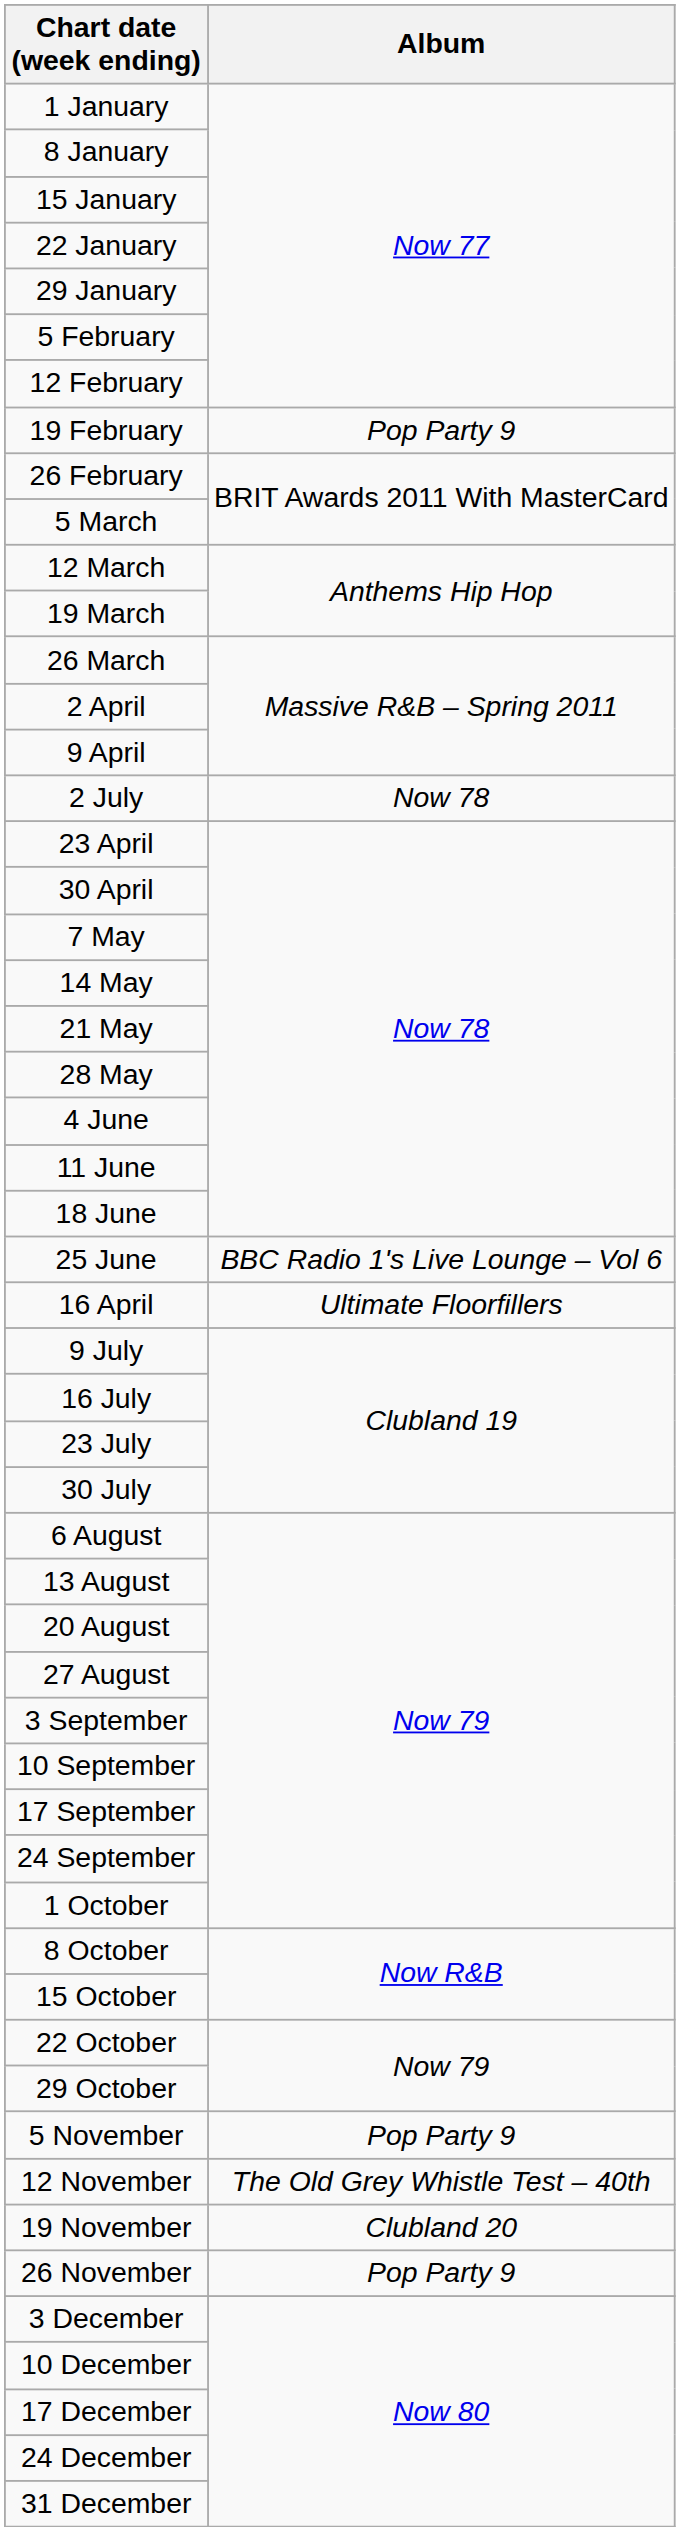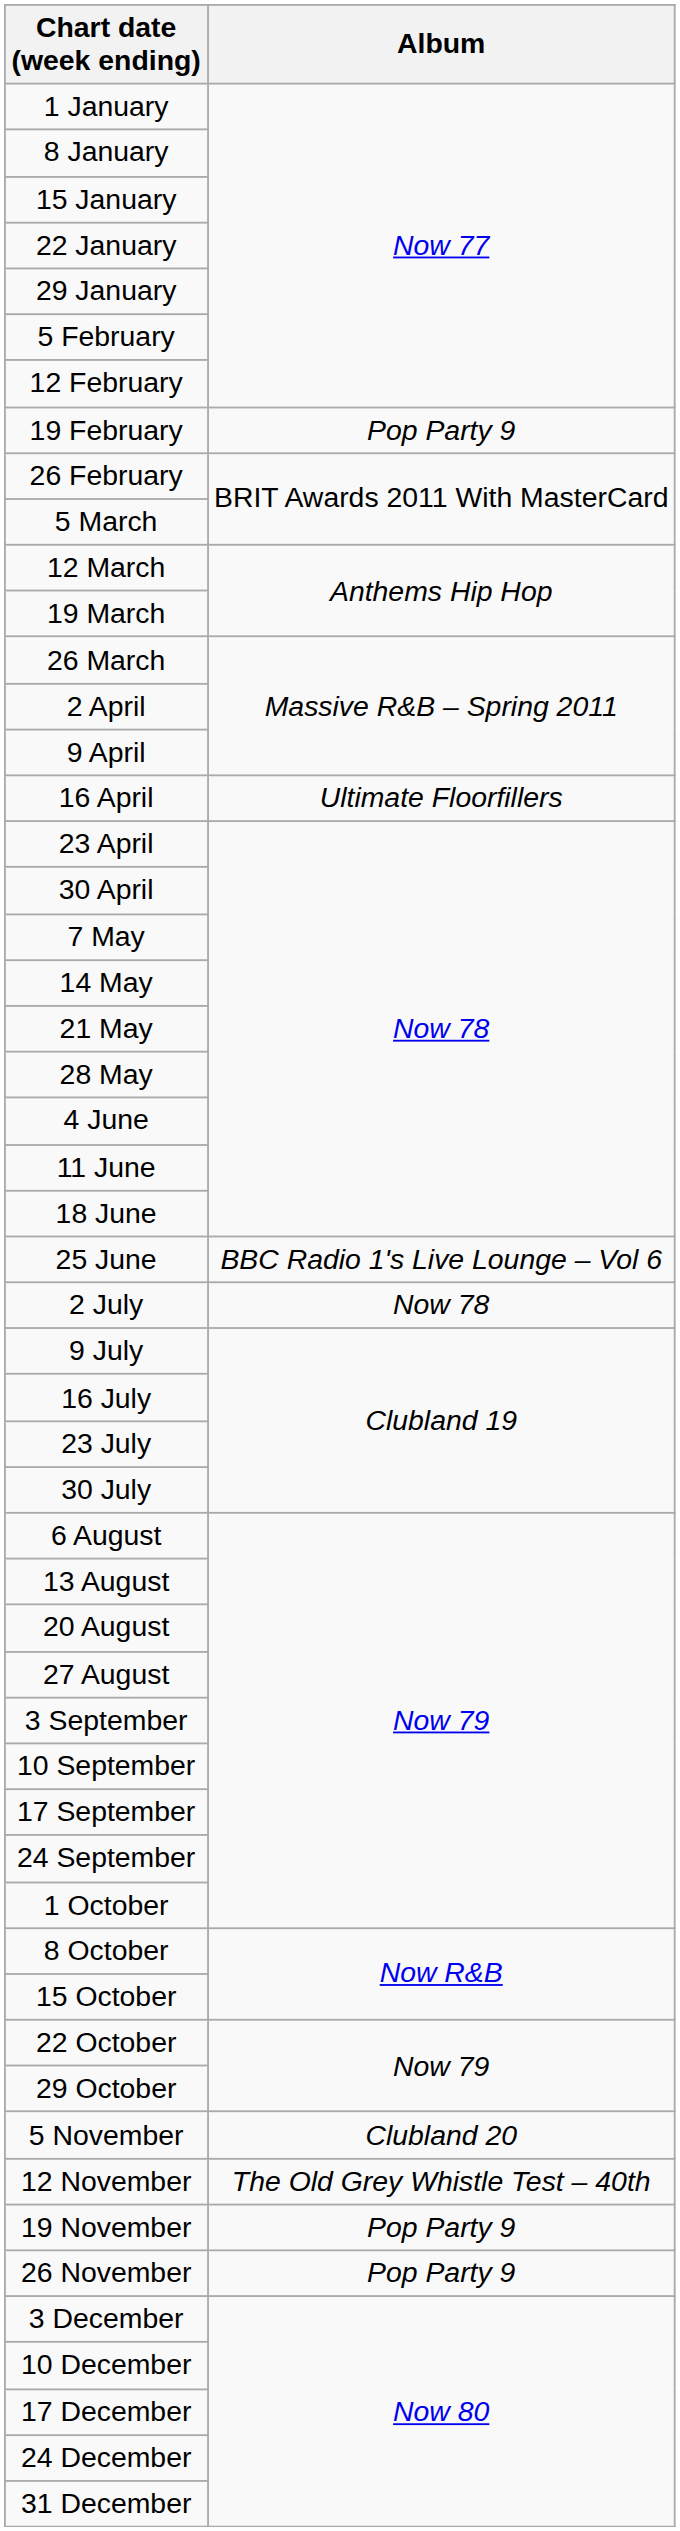rows swapped: 16 April <-> 2 July
5 November | Album: Pop Party 9 -> Clubland 20
19 November | Album: Clubland 20 -> Pop Party 9
